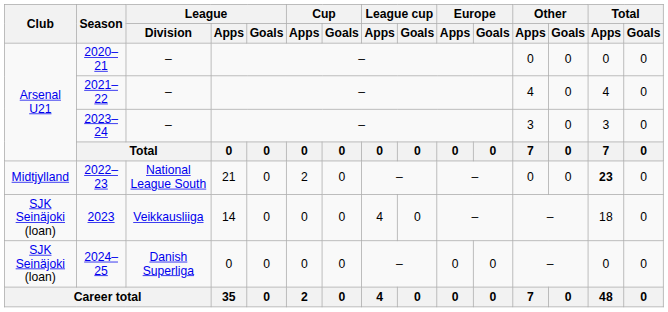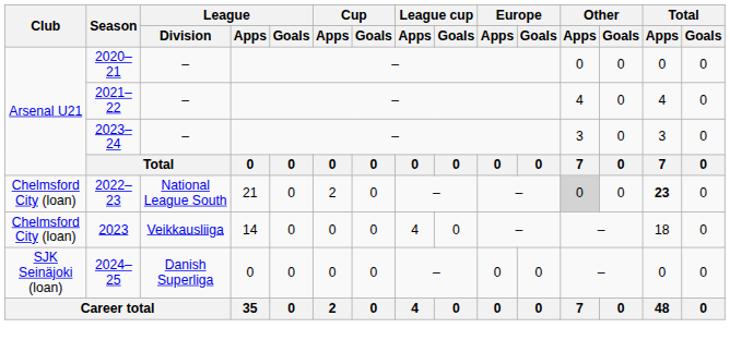2022–23 | Club: Midtjylland -> Chelmsford City (loan)
2022–23 | Other / Apps: no background -> lightgrey background
2023 | Club: SJK Seinäjoki (loan) -> Chelmsford City (loan)
